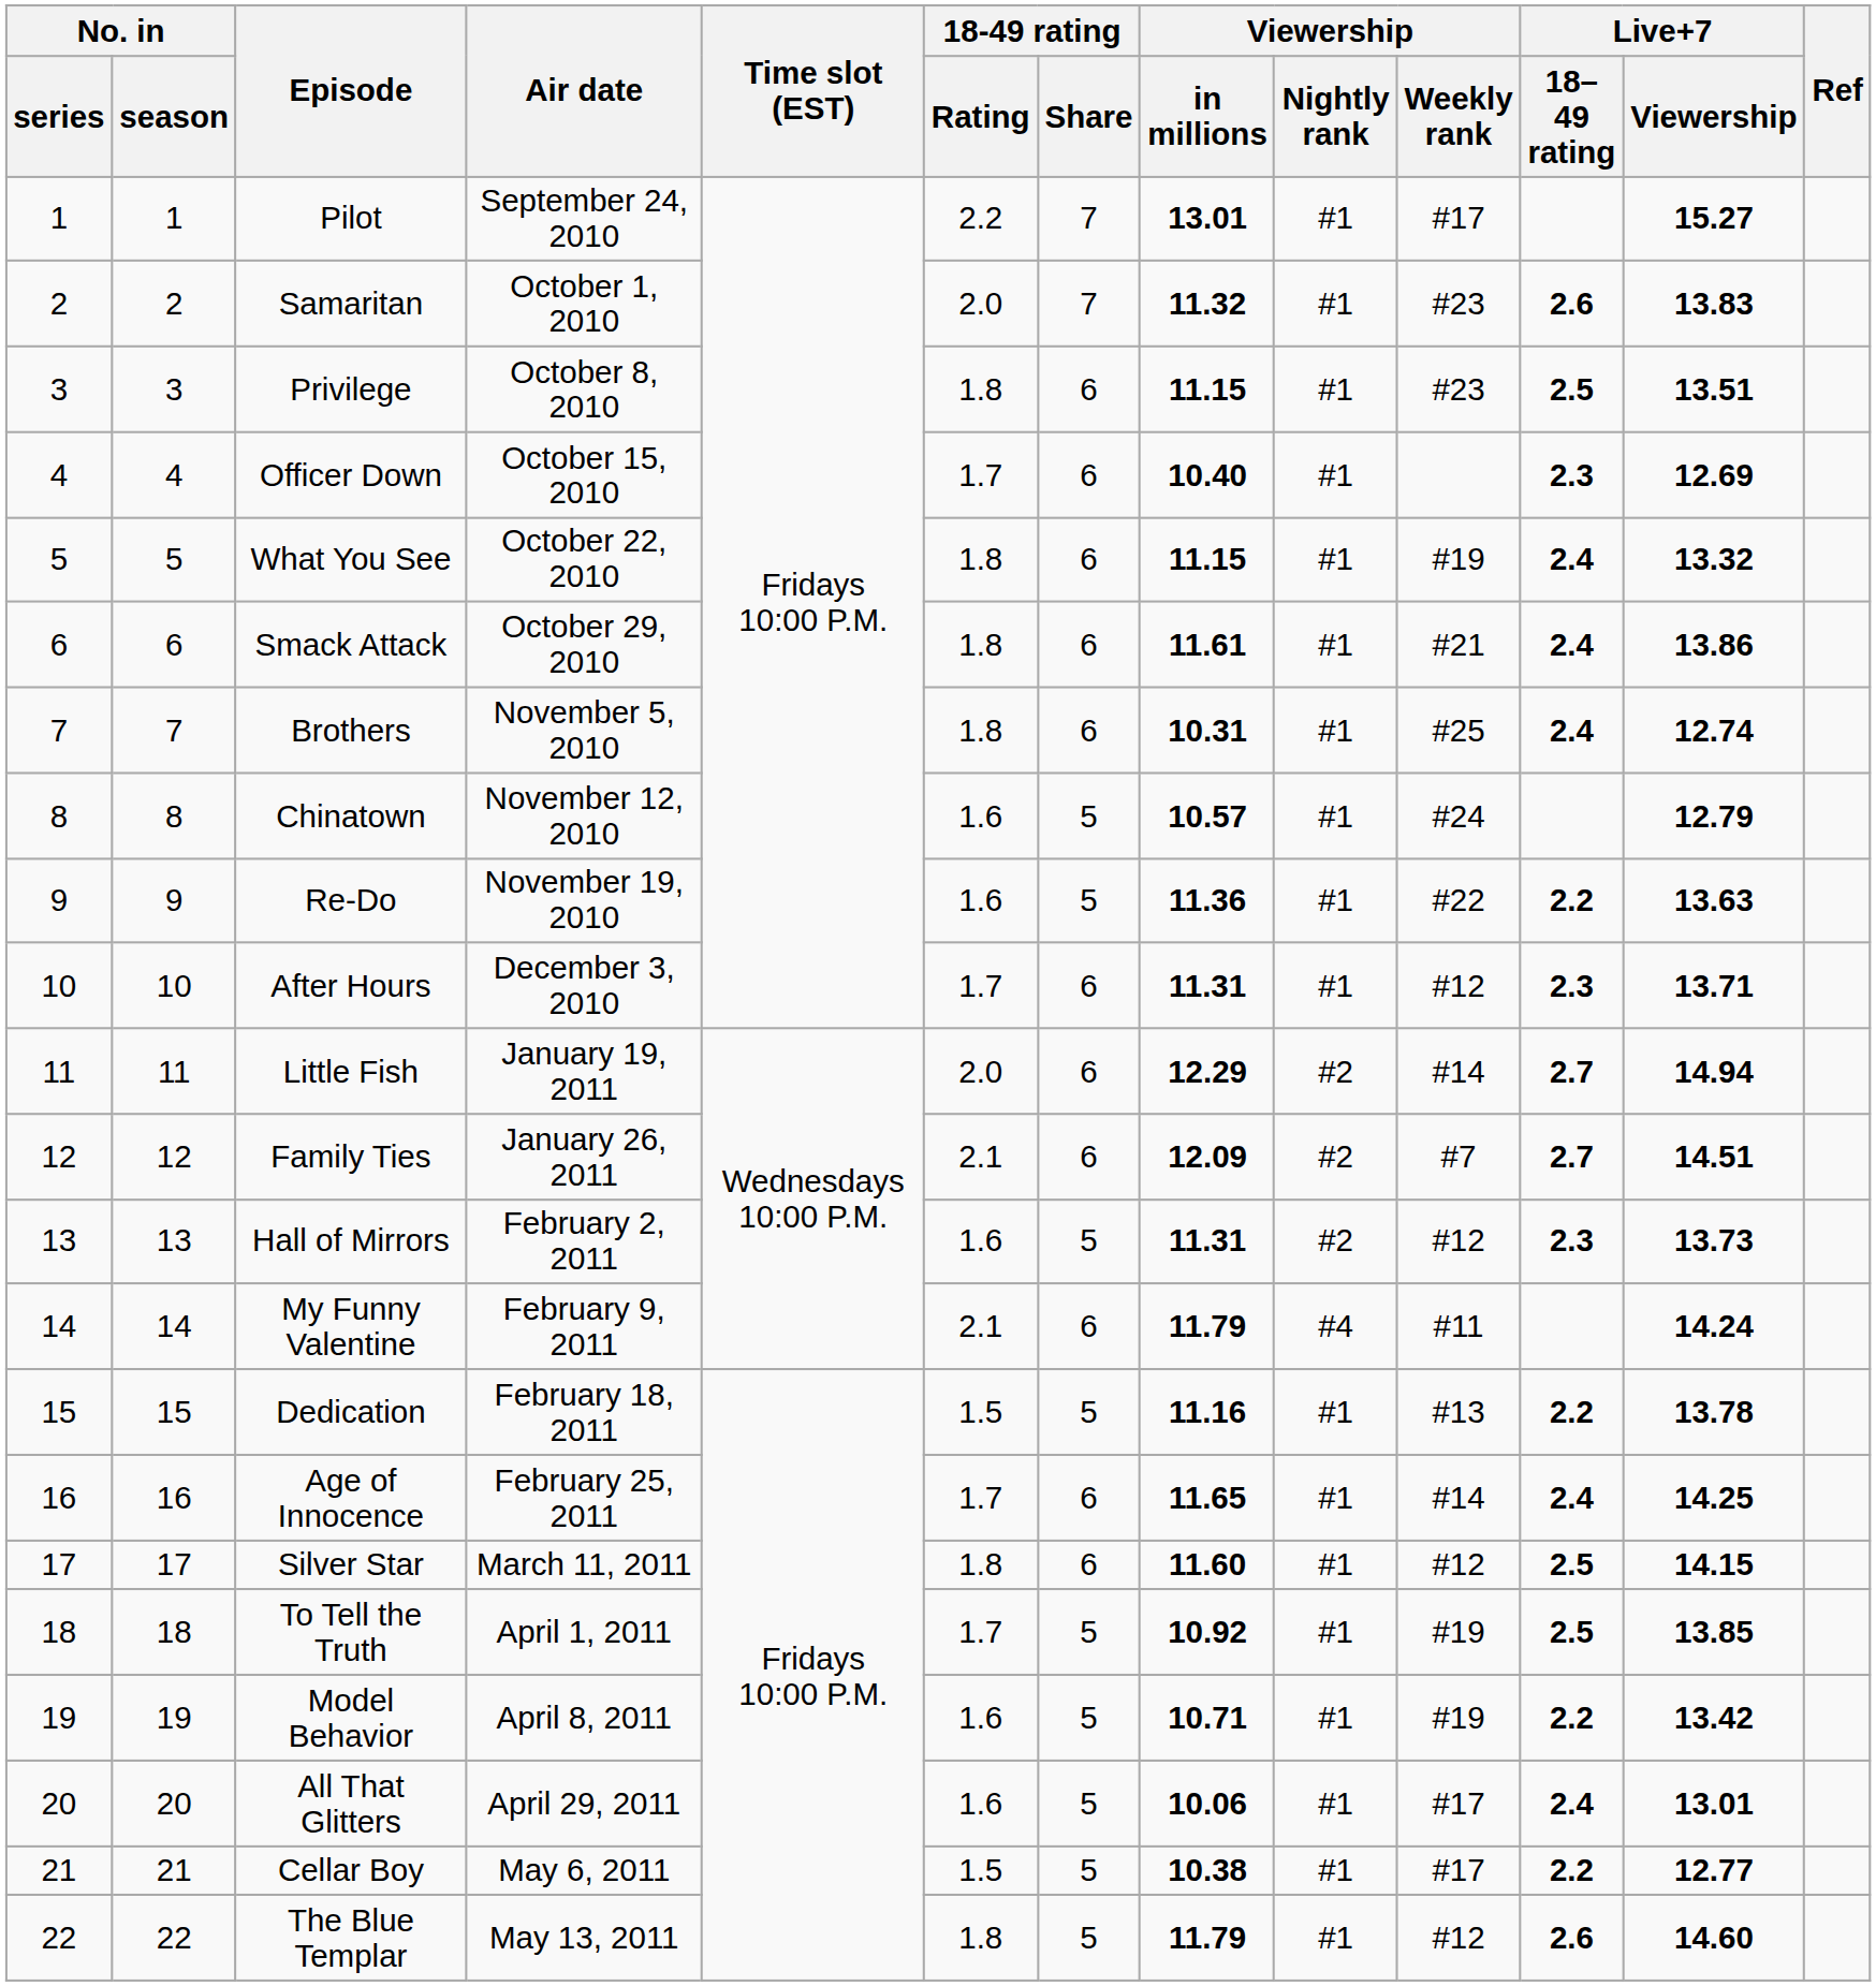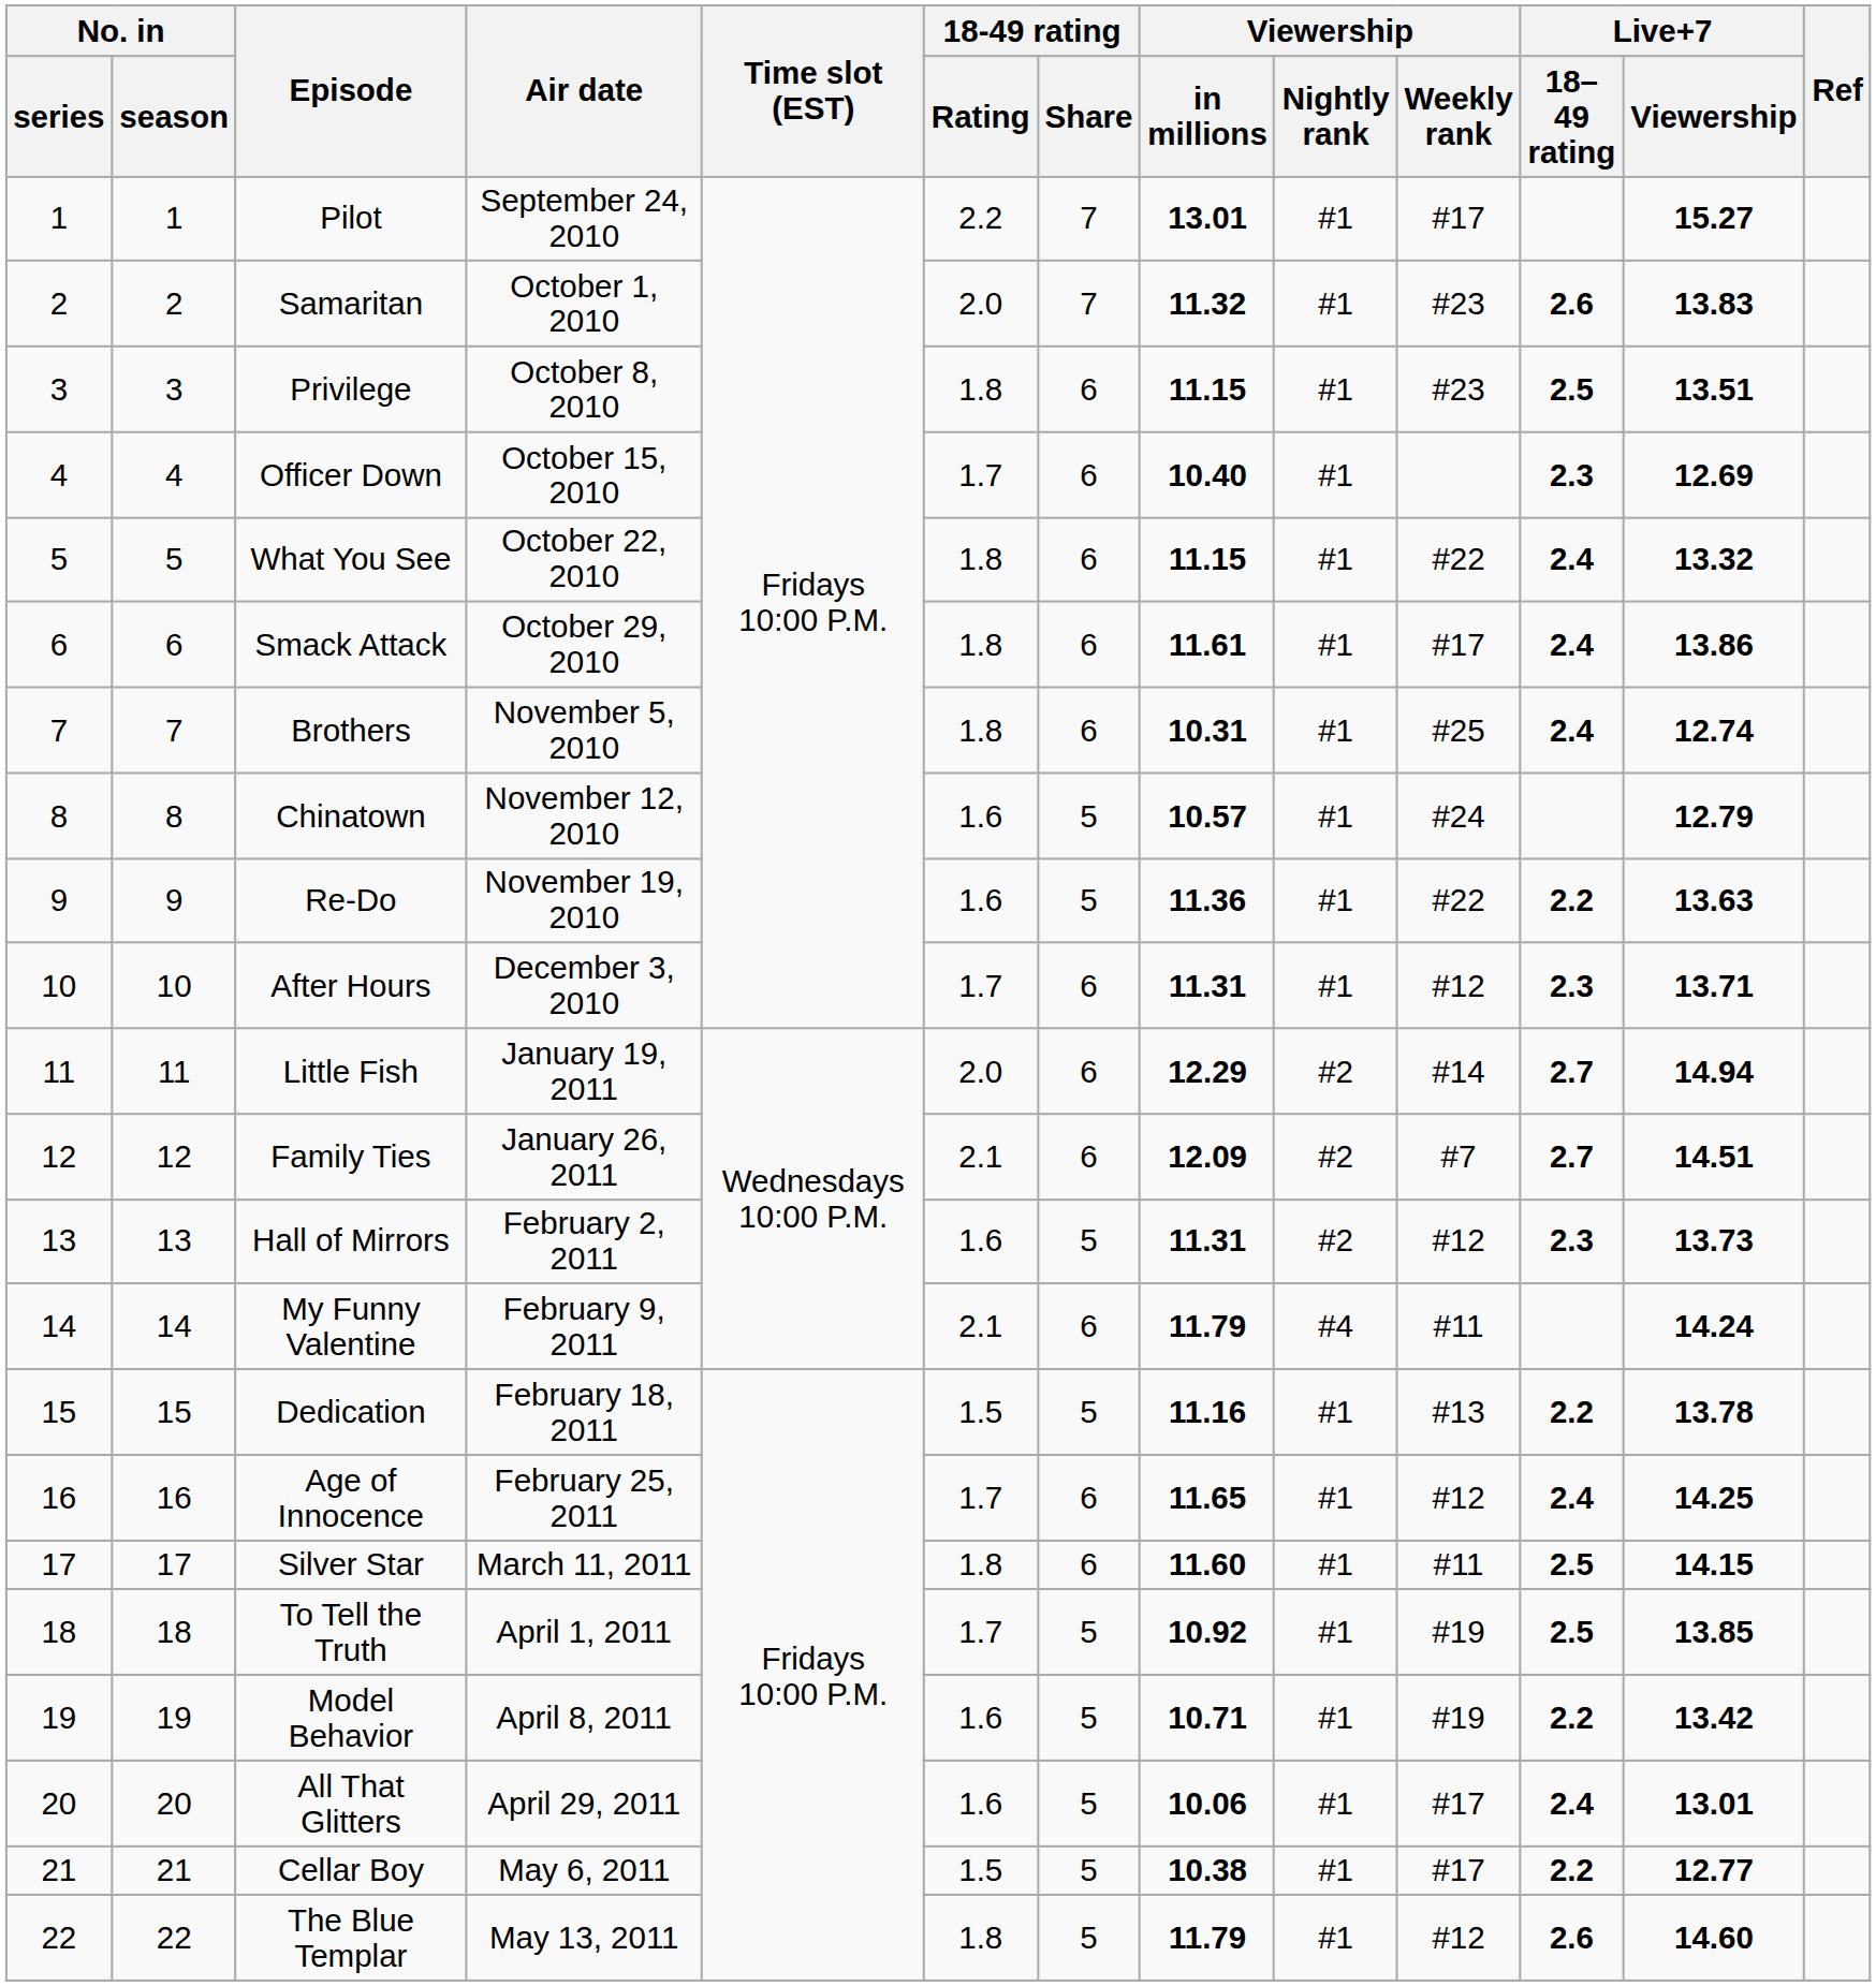What You See | Viewership / Weekly rank: #19 -> #22
Smack Attack | Viewership / Weekly rank: #21 -> #17
Age of Innocence | Viewership / Weekly rank: #14 -> #12
Silver Star | Viewership / Weekly rank: #12 -> #11
